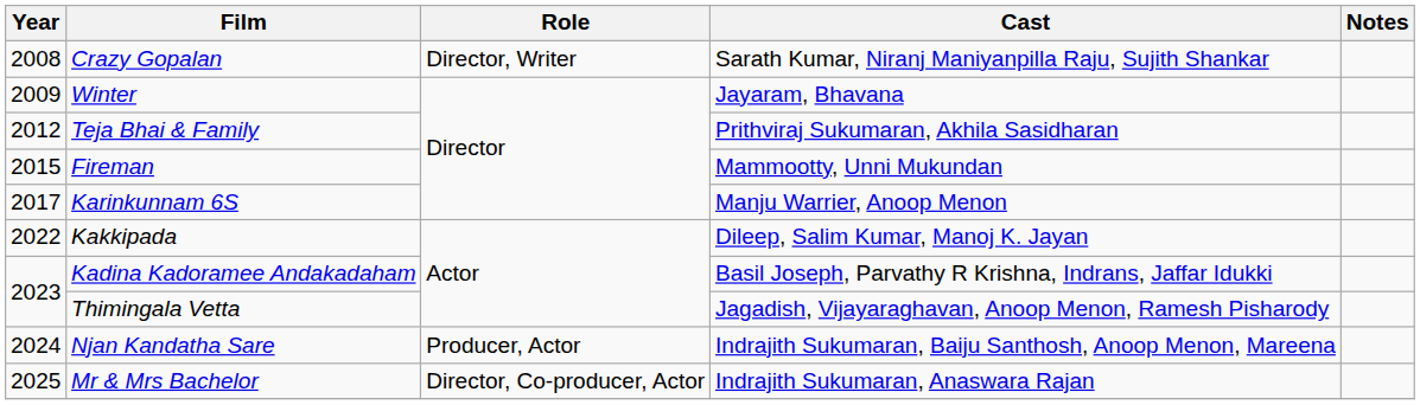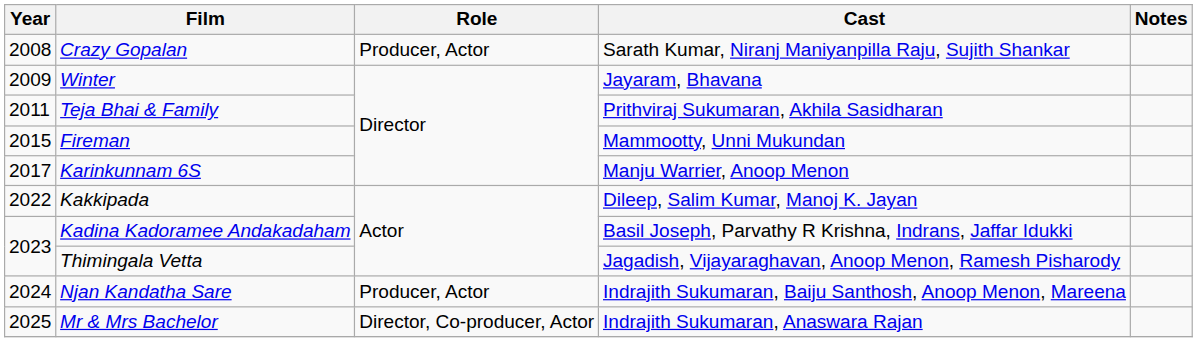Crazy Gopalan | Role: Director, Writer -> Producer, Actor
Teja Bhai & Family | Year: 2012 -> 2011
